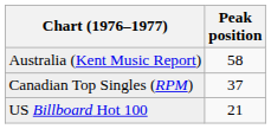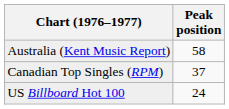US Billboard Hot 100 | Peak position: 21 -> 24
